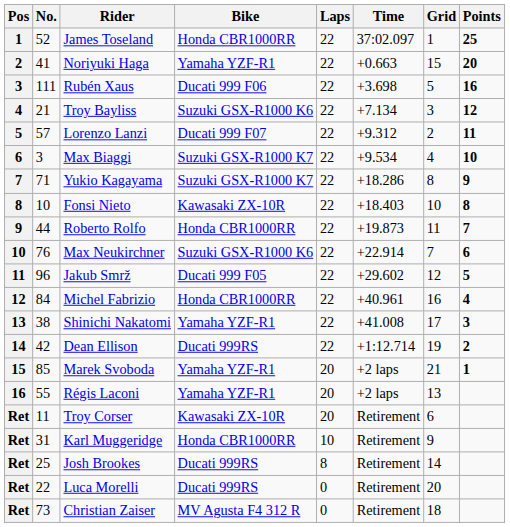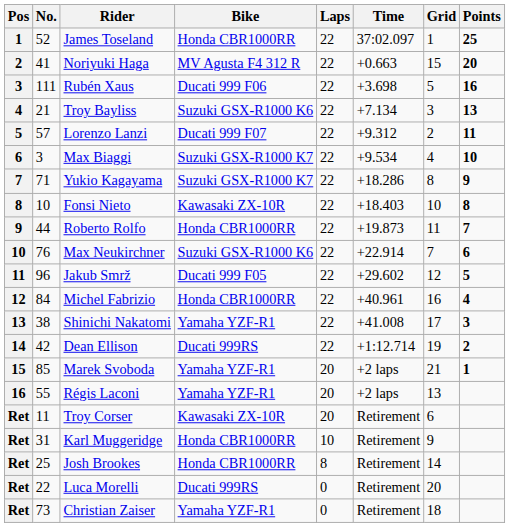Noriyuki Haga | Bike: Yamaha YZF-R1 -> MV Agusta F4 312 R
Troy Bayliss | Points: 12 -> 13
Josh Brookes | Bike: Ducati 999RS -> Honda CBR1000RR
Christian Zaiser | Bike: MV Agusta F4 312 R -> Yamaha YZF-R1
